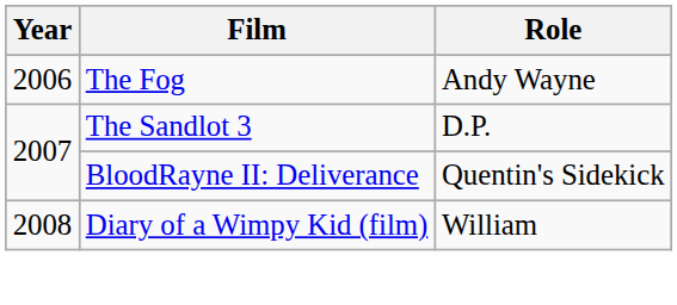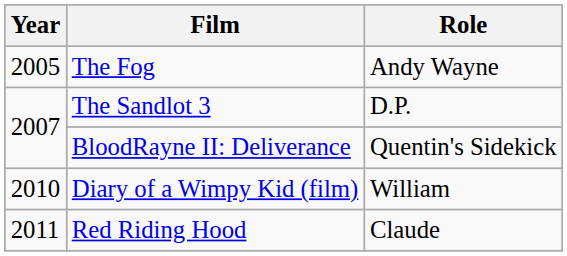The Fog | Year: 2006 -> 2005
Diary of a Wimpy Kid (film) | Year: 2008 -> 2010
+ row: 2011 | Red Riding Hood | Claude
